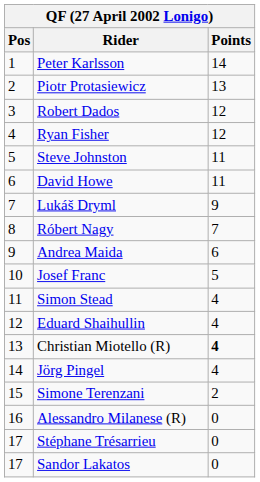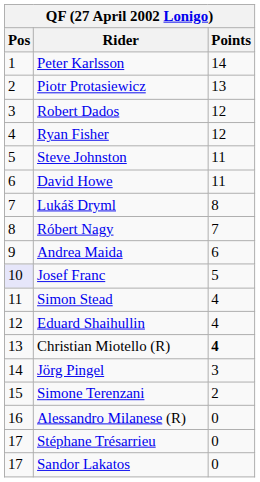Lukáš Dryml | Points: 9 -> 8
Josef Franc | Pos: no background -> lavender background
Jörg Pingel | Points: 4 -> 3
